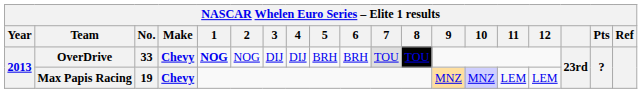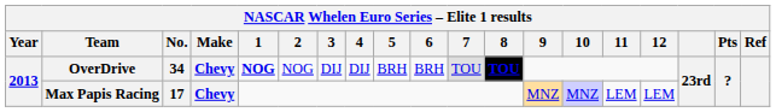OverDrive | No.: 33 -> 34
OverDrive | 8: normal -> bold
Max Papis Racing | No.: 19 -> 17
